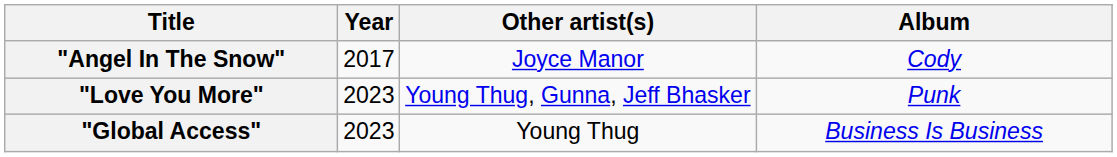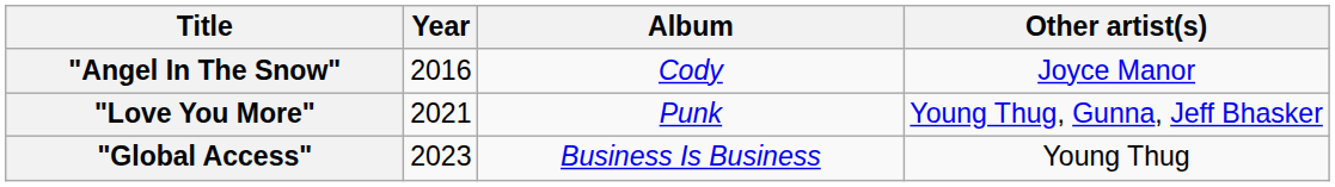columns swapped: Other artist(s) <-> Album
"Angel In The Snow" | Year: 2017 -> 2016
"Love You More" | Year: 2023 -> 2021
